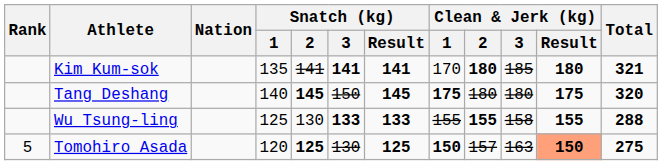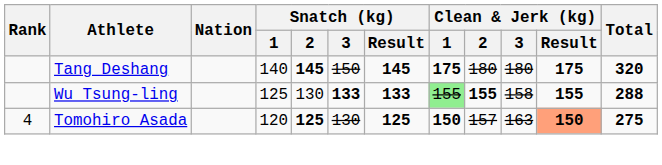- row: Kim Kum-sok | 135 | 141 | 141 | 141 | 170 | 180 | 185 | 180 | 321
Wu Tsung-ling | Clean & Jerk (kg) / 1: no background -> lightgreen background
Tomohiro Asada | Rank: 5 -> 4
